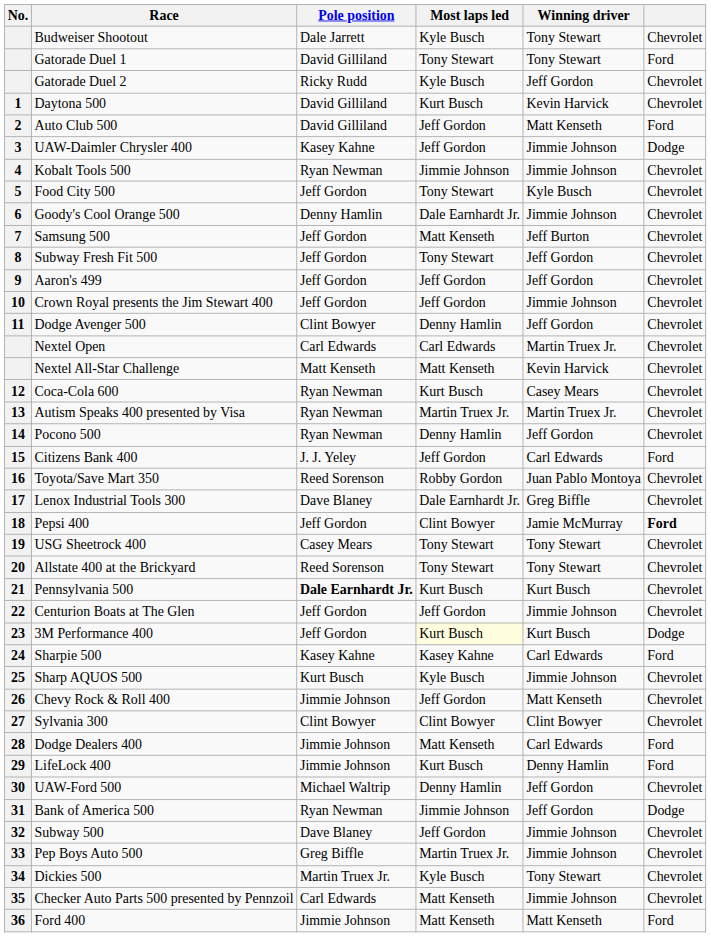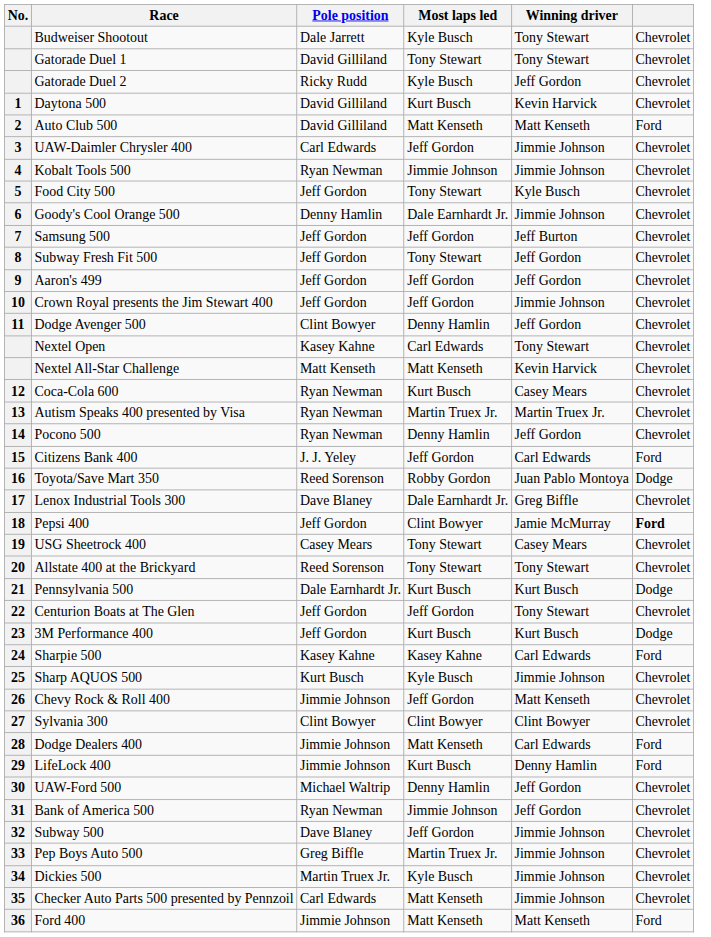Gatorade Duel 1 | column 6: Ford -> Chevrolet
Auto Club 500 | Most laps led: Jeff Gordon -> Matt Kenseth
UAW-Daimler Chrysler 400 | Pole position: Kasey Kahne -> Carl Edwards
UAW-Daimler Chrysler 400 | column 6: Dodge -> Chevrolet
Samsung 500 | Most laps led: Matt Kenseth -> Jeff Gordon
Nextel Open | Pole position: Carl Edwards -> Kasey Kahne
Nextel Open | Winning driver: Martin Truex Jr. -> Tony Stewart
Toyota/Save Mart 350 | column 6: Chevrolet -> Dodge
USG Sheetrock 400 | Winning driver: Tony Stewart -> Casey Mears
Pennsylvania 500 | Pole position: bold -> normal
Pennsylvania 500 | column 6: Chevrolet -> Dodge
Centurion Boats at The Glen | Winning driver: Jimmie Johnson -> Tony Stewart
3M Performance 400 | Most laps led: lightyellow background -> no background
Bank of America 500 | column 6: Dodge -> Chevrolet
Dickies 500 | Winning driver: Tony Stewart -> Jimmie Johnson
